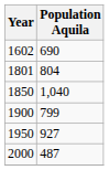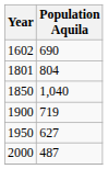1900 | Population Aquila: 799 -> 719
1950 | Population Aquila: 927 -> 627
